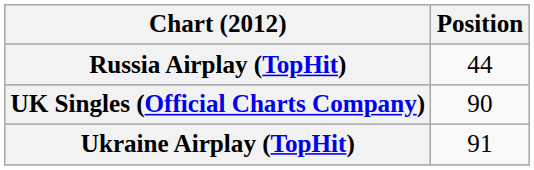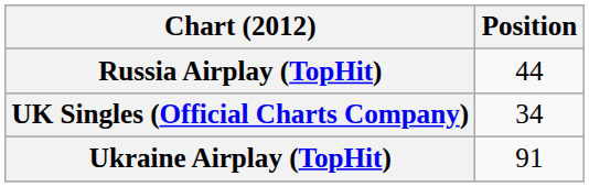UK Singles (Official Charts Company) | Position: 90 -> 34
